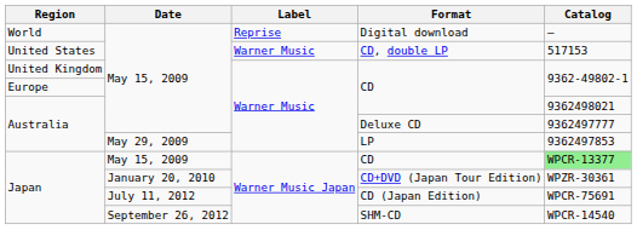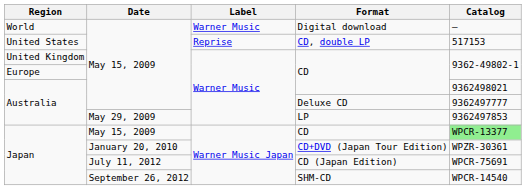Digital download | Label: Reprise -> Warner Music
CD, double LP | Label: Warner Music -> Reprise
